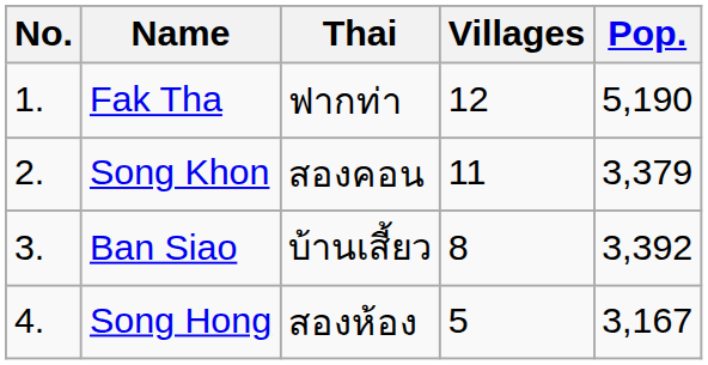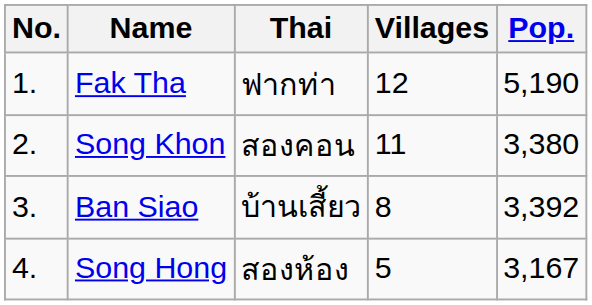Song Khon | Pop.: 3,379 -> 3,380
